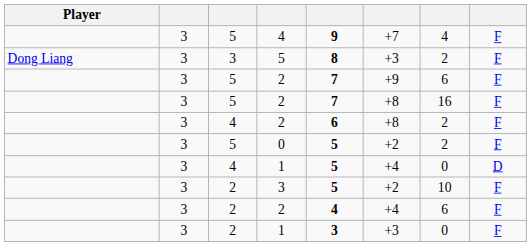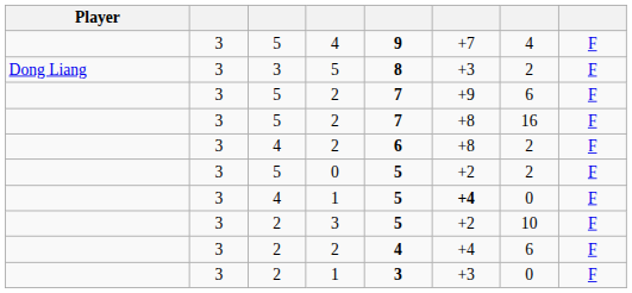4 / 1 | column 6: normal -> bold
4 / 1 | column 8: D -> F
